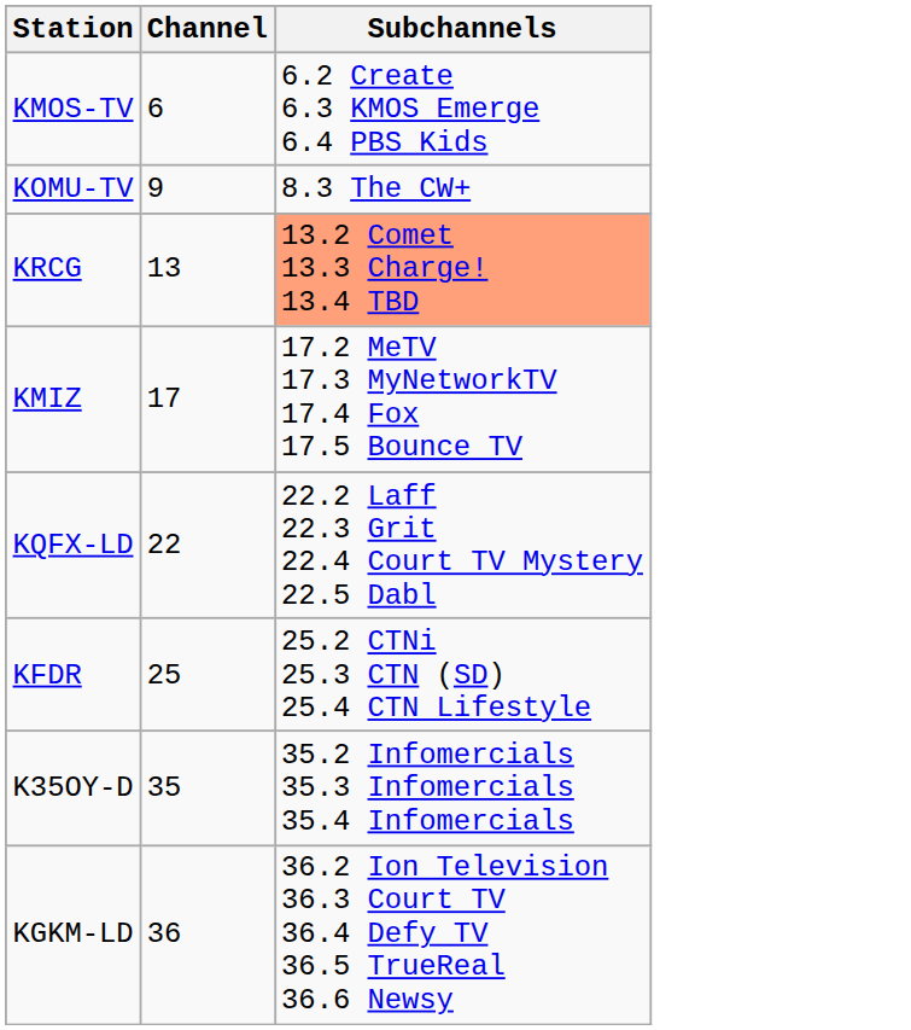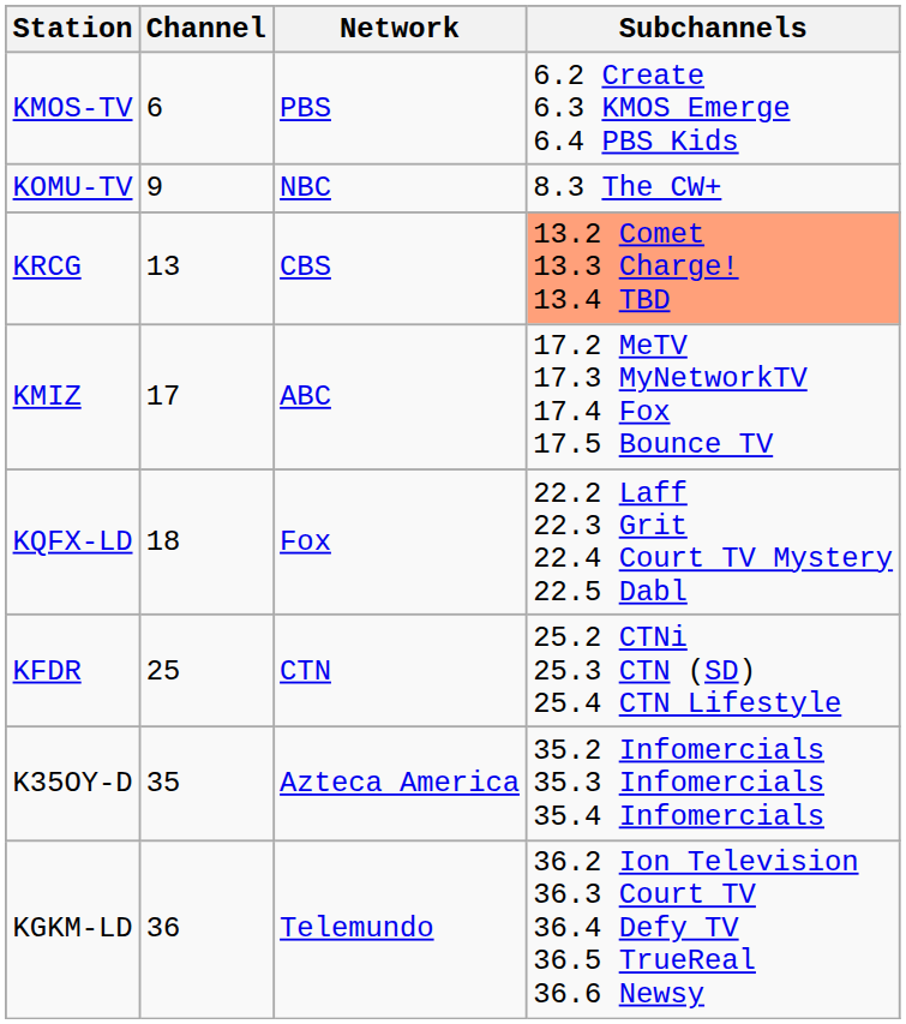+ column: Network | PBS | NBC | CBS | ABC | Fox | CTN | Azteca America | Telemundo
KQFX-LD | Channel: 22 -> 18
